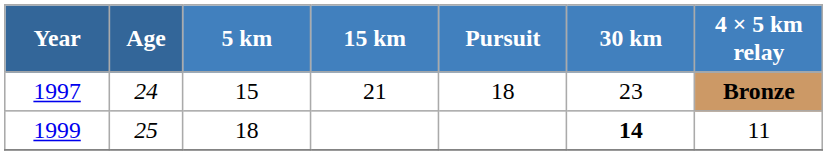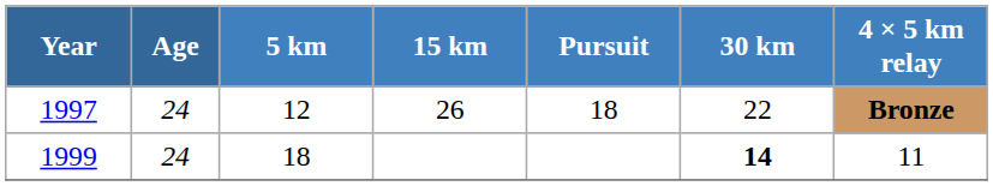1997 | 5 km: 15 -> 12
1997 | 15 km: 21 -> 26
1997 | 30 km: 23 -> 22
1999 | Age: 25 -> 24
